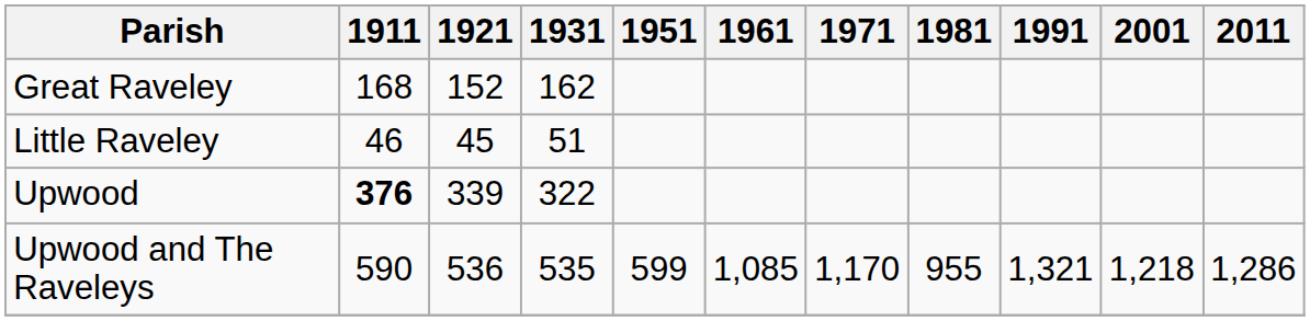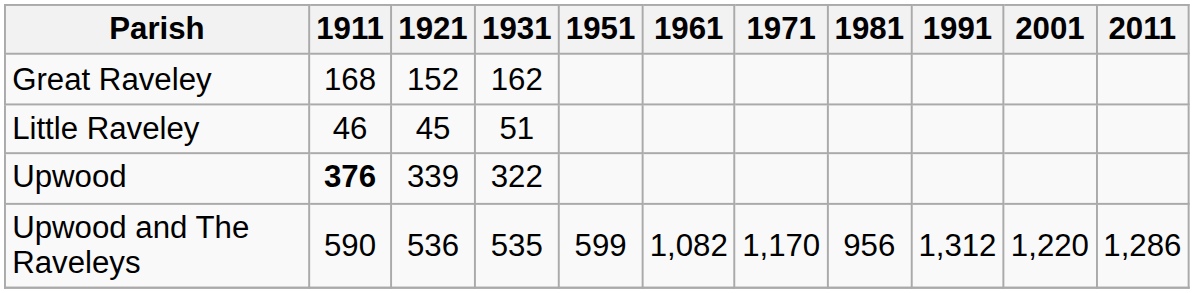Upwood and The Raveleys | 1961: 1,085 -> 1,082
Upwood and The Raveleys | 1981: 955 -> 956
Upwood and The Raveleys | 1991: 1,321 -> 1,312
Upwood and The Raveleys | 2001: 1,218 -> 1,220
